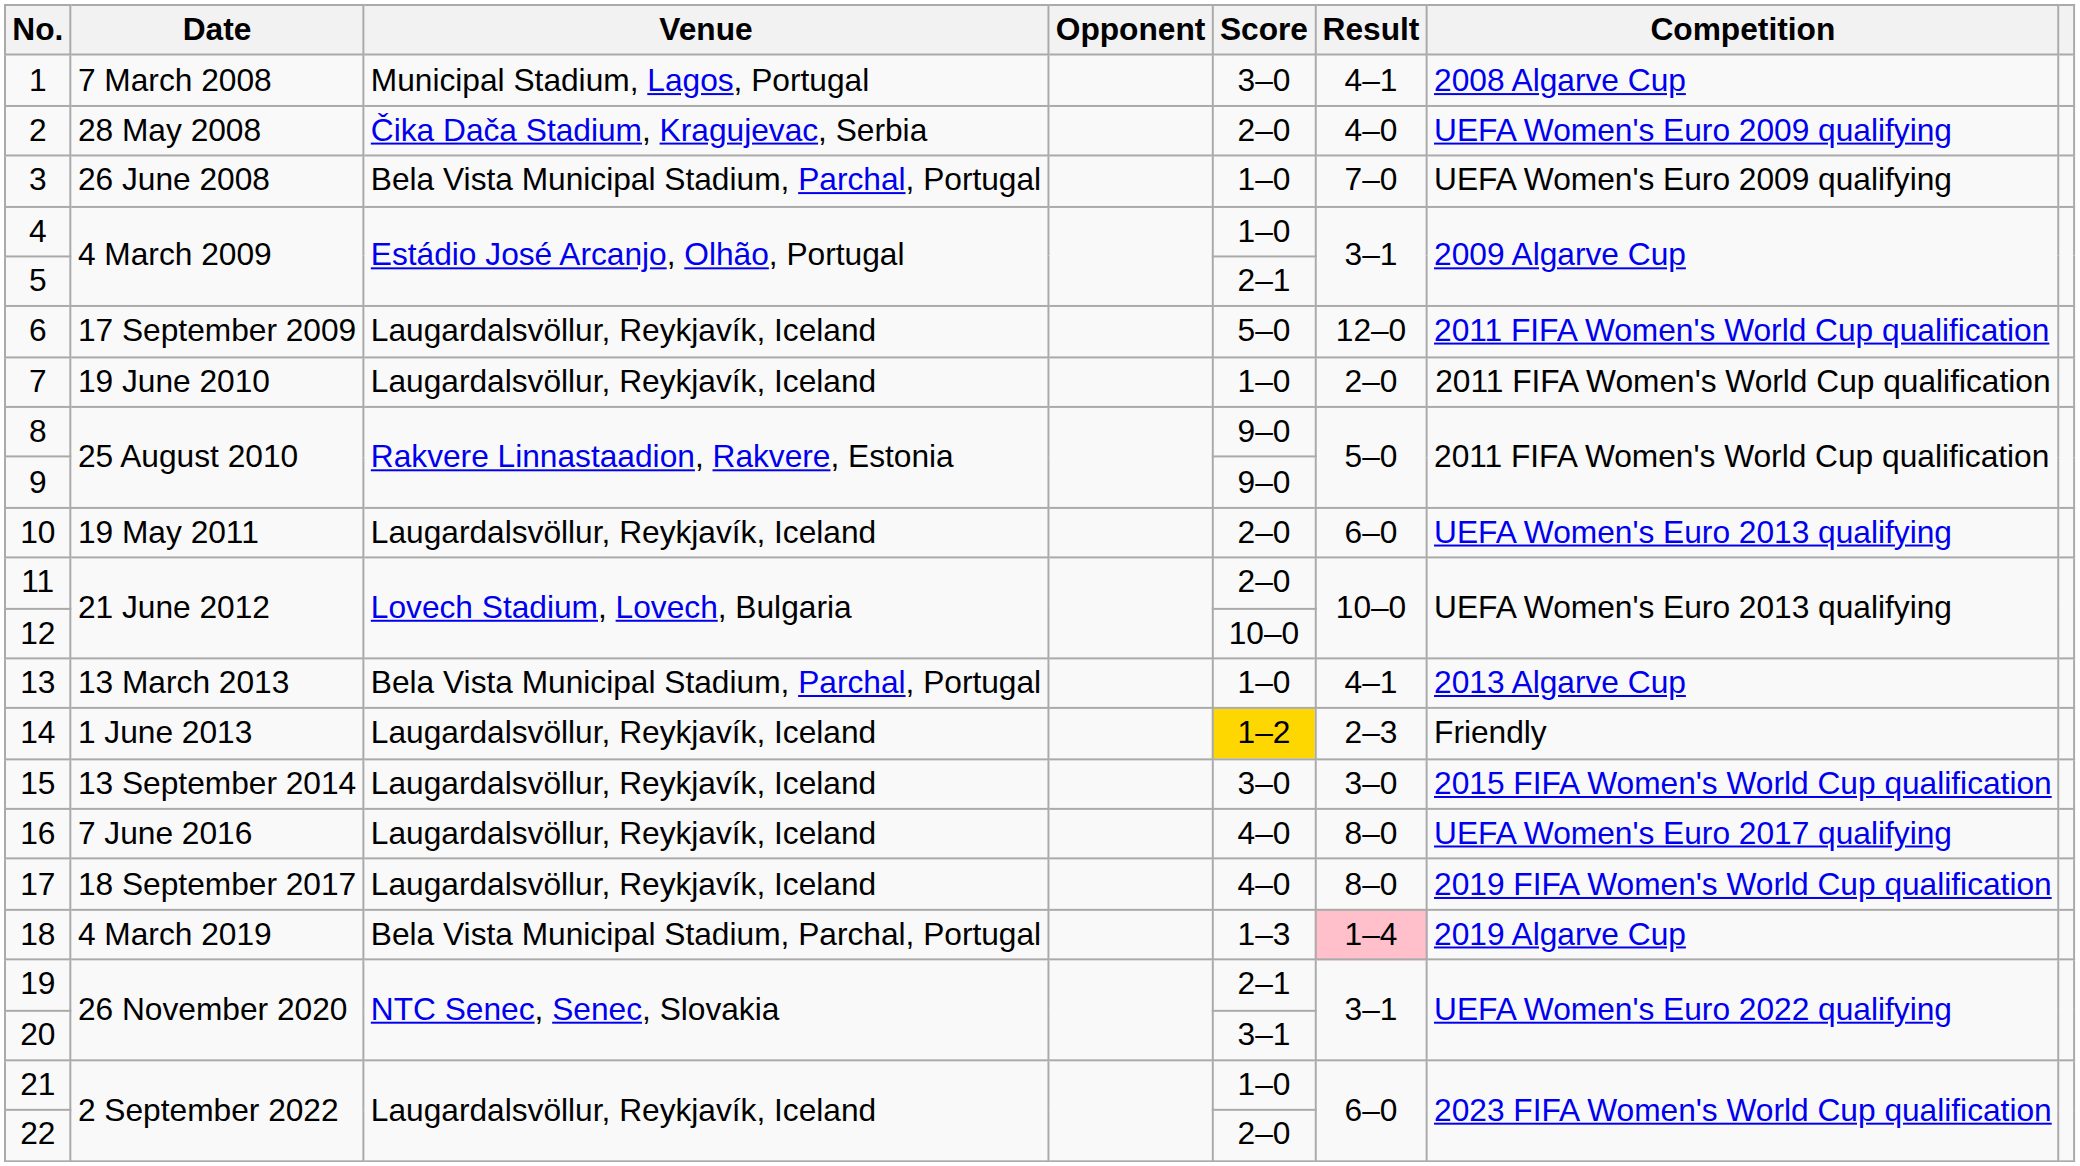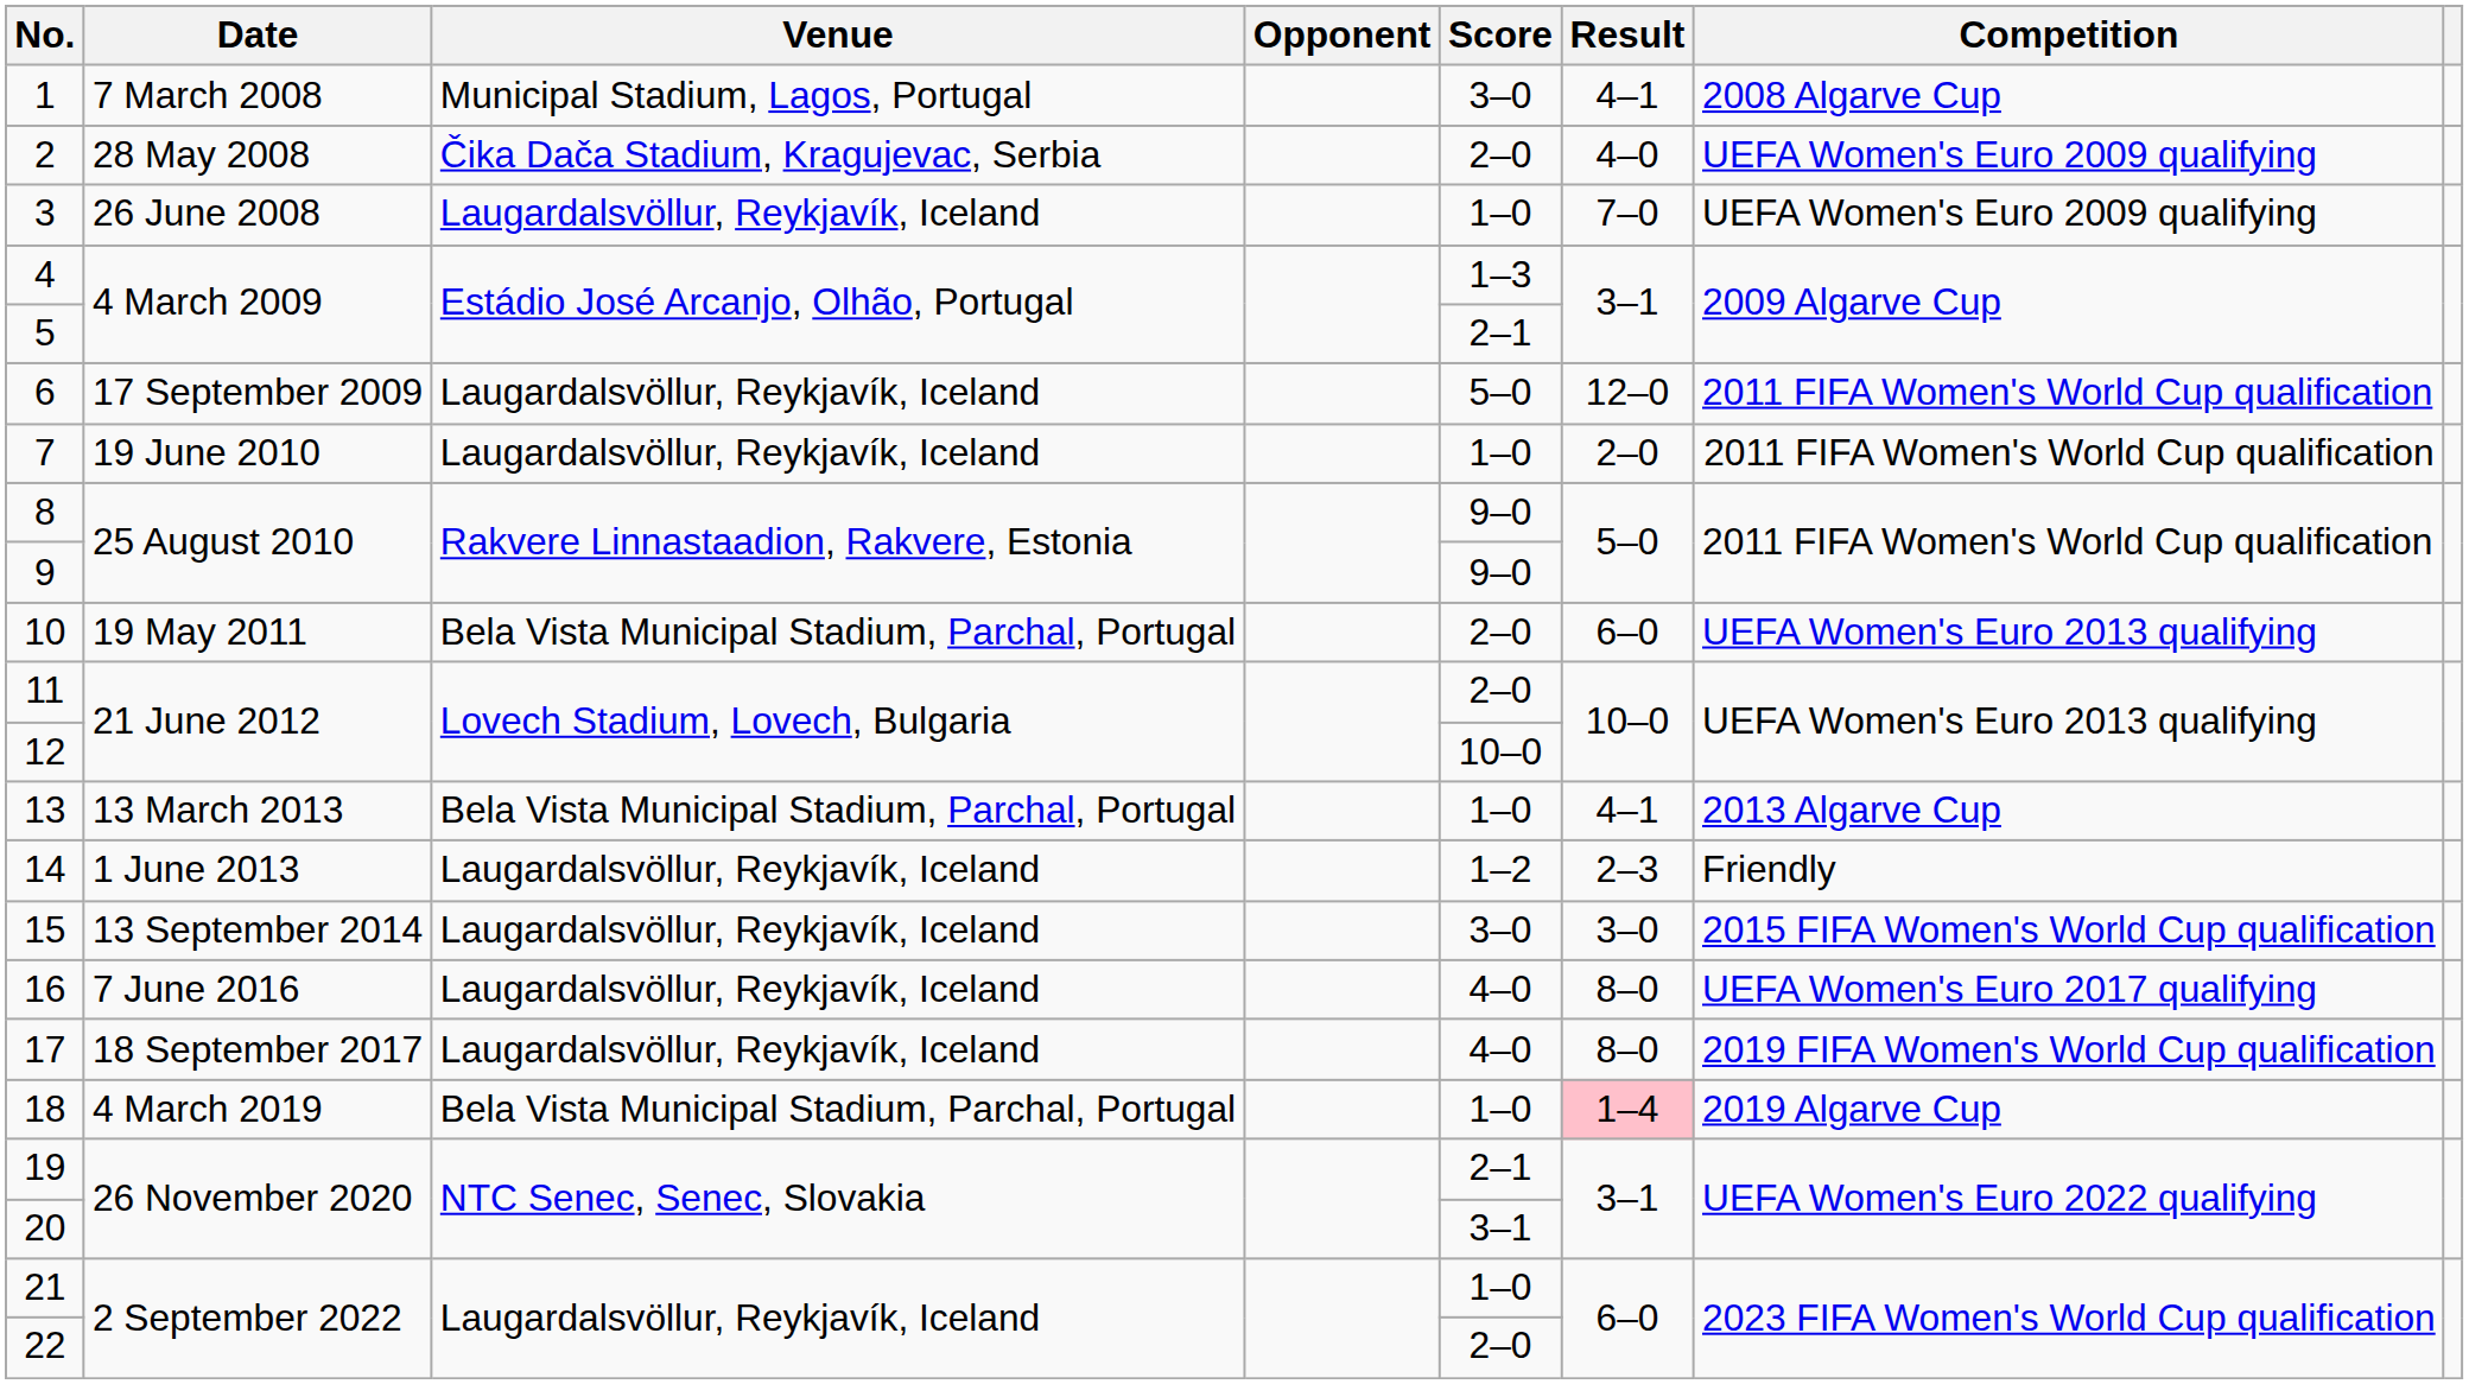3 | Venue: Bela Vista Municipal Stadium, Parchal, Portugal -> Laugardalsvöllur, Reykjavík, Iceland
4 | Score: 1–0 -> 1–3
10 | Venue: Laugardalsvöllur, Reykjavík, Iceland -> Bela Vista Municipal Stadium, Parchal, Portugal
14 | Score: gold background -> no background
18 | Score: 1–3 -> 1–0
